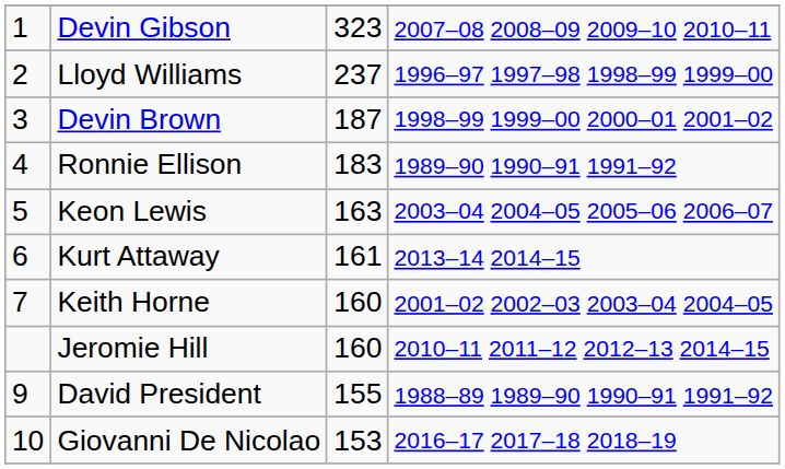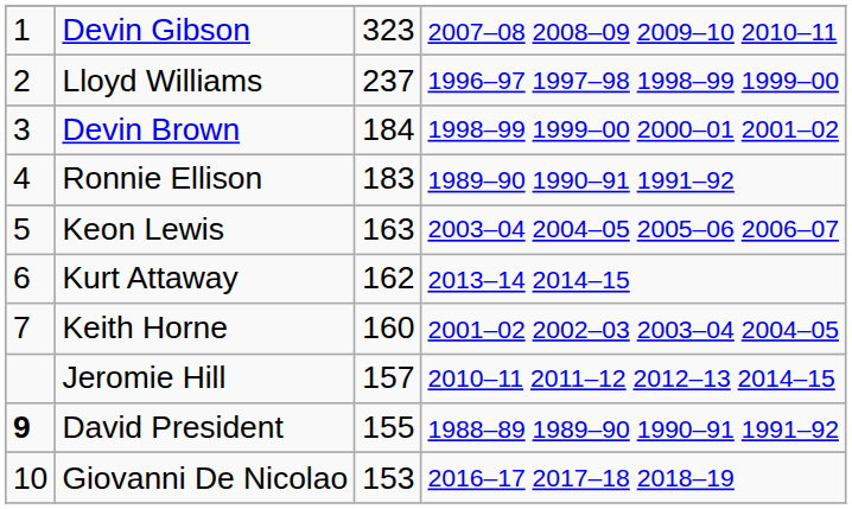Devin Brown | column 3: 187 -> 184
Kurt Attaway | column 3: 161 -> 162
Jeromie Hill | column 3: 160 -> 157
David President | column 1: normal -> bold
